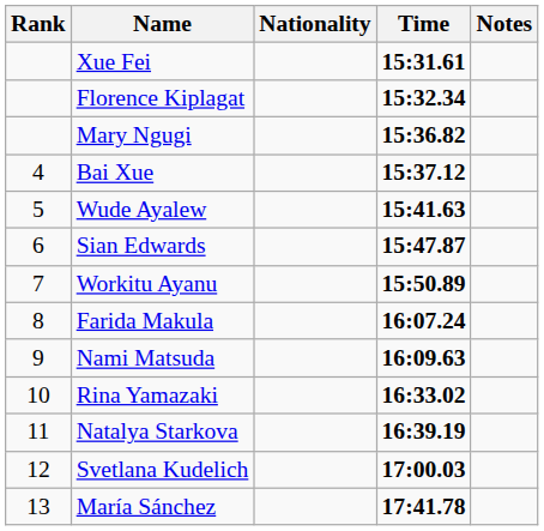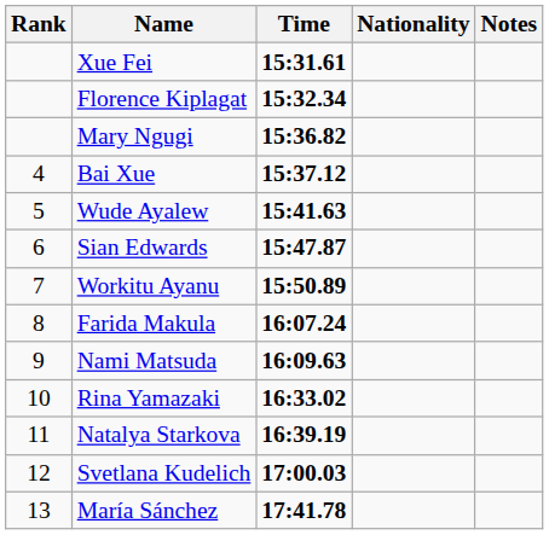columns swapped: Nationality <-> Time
